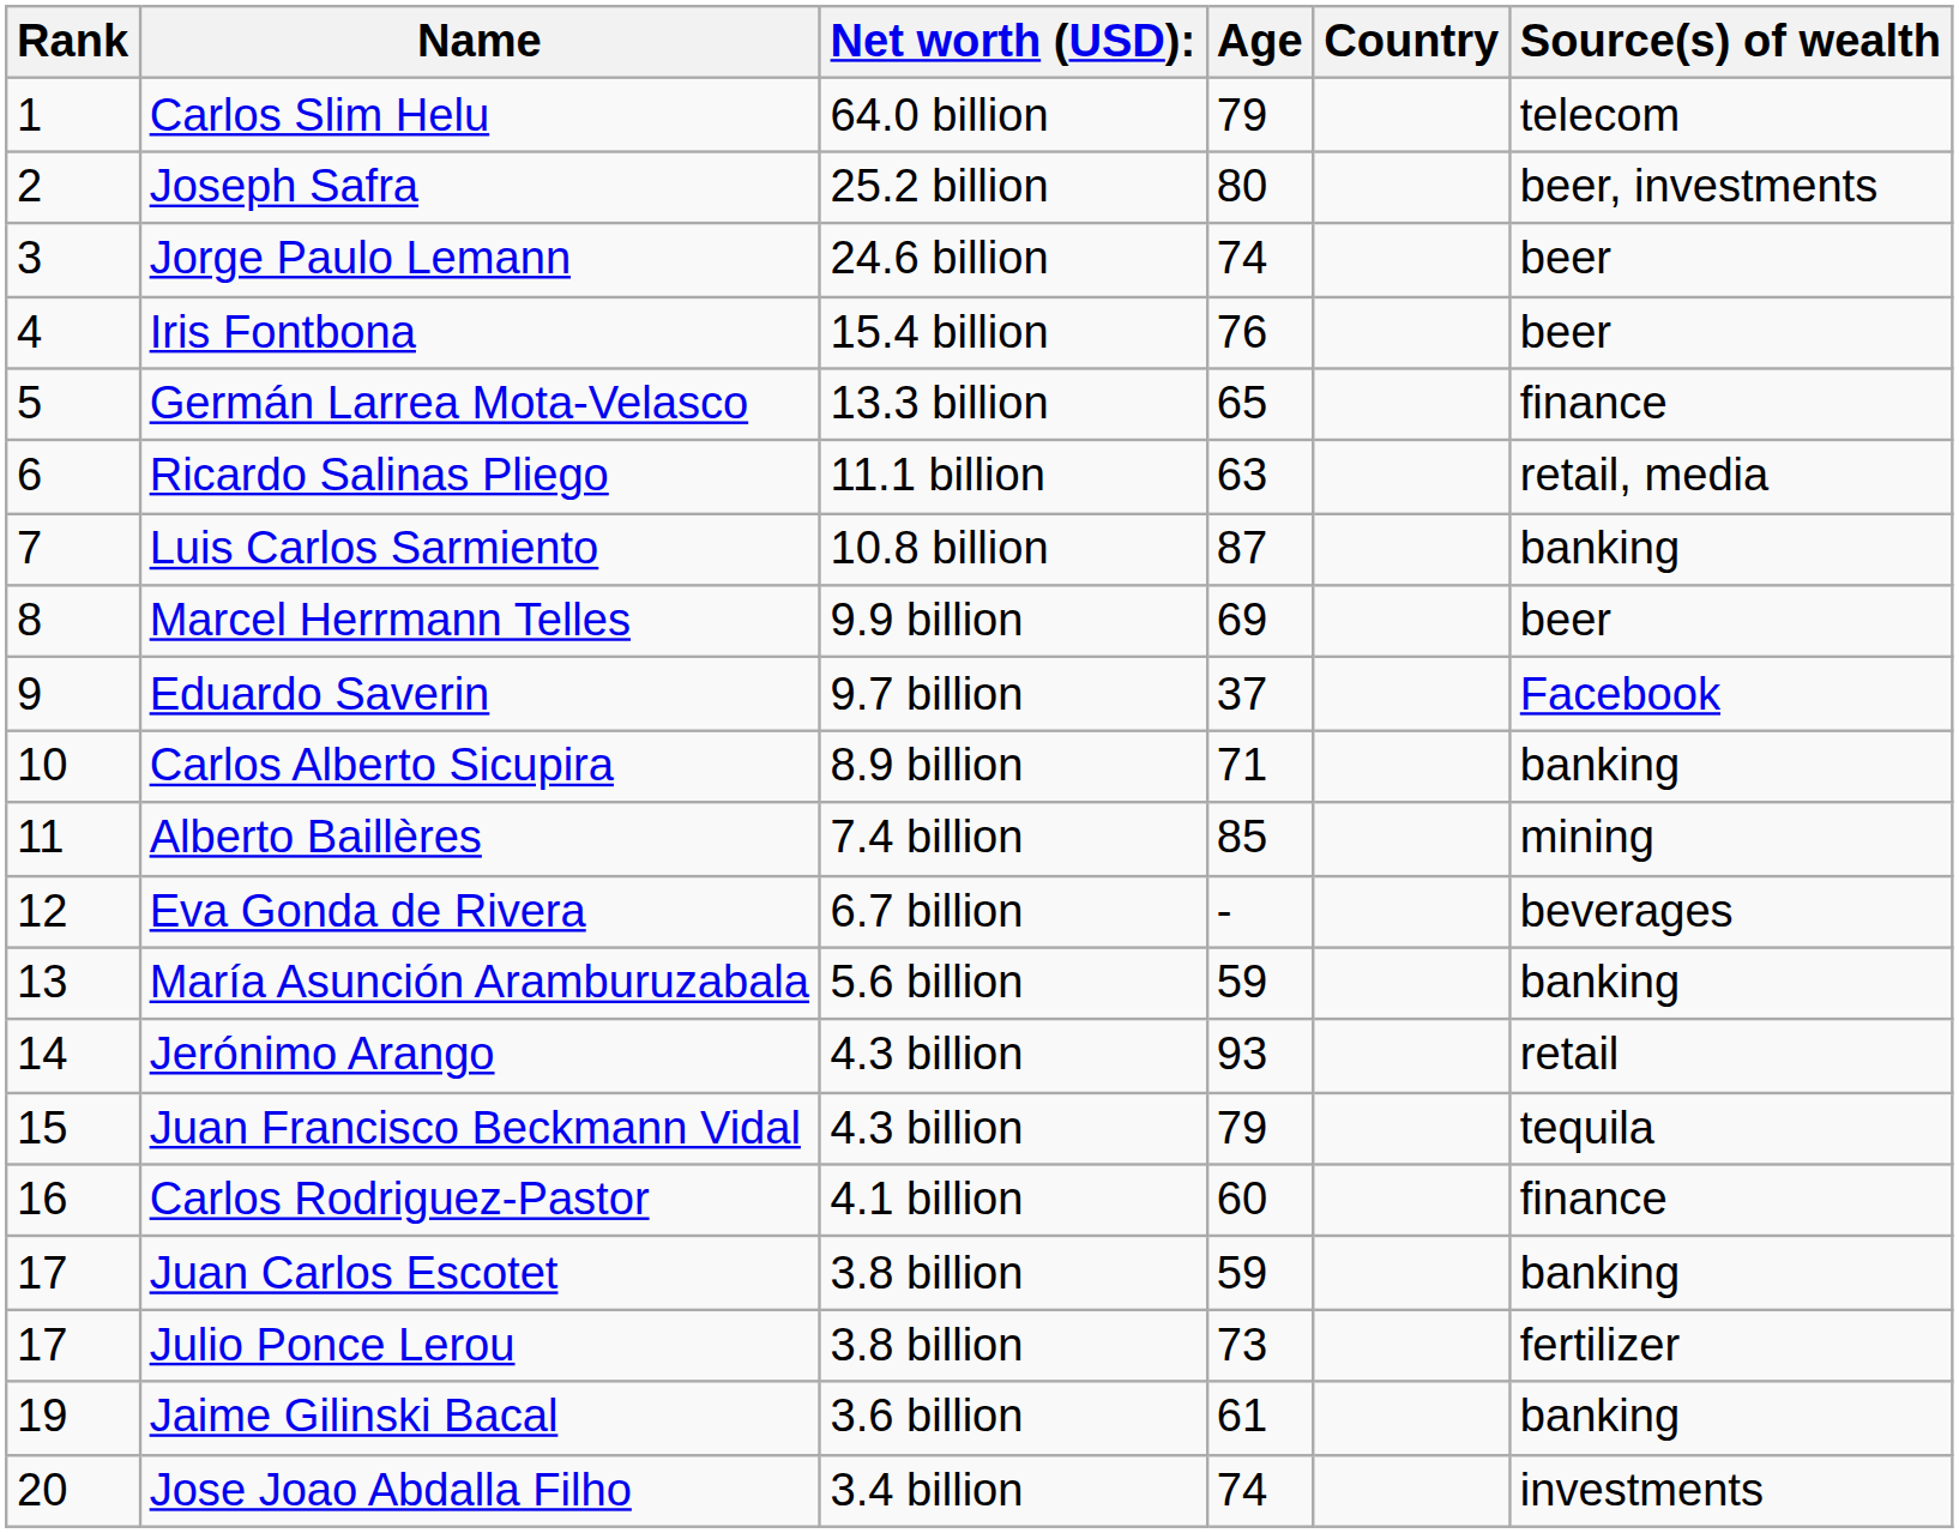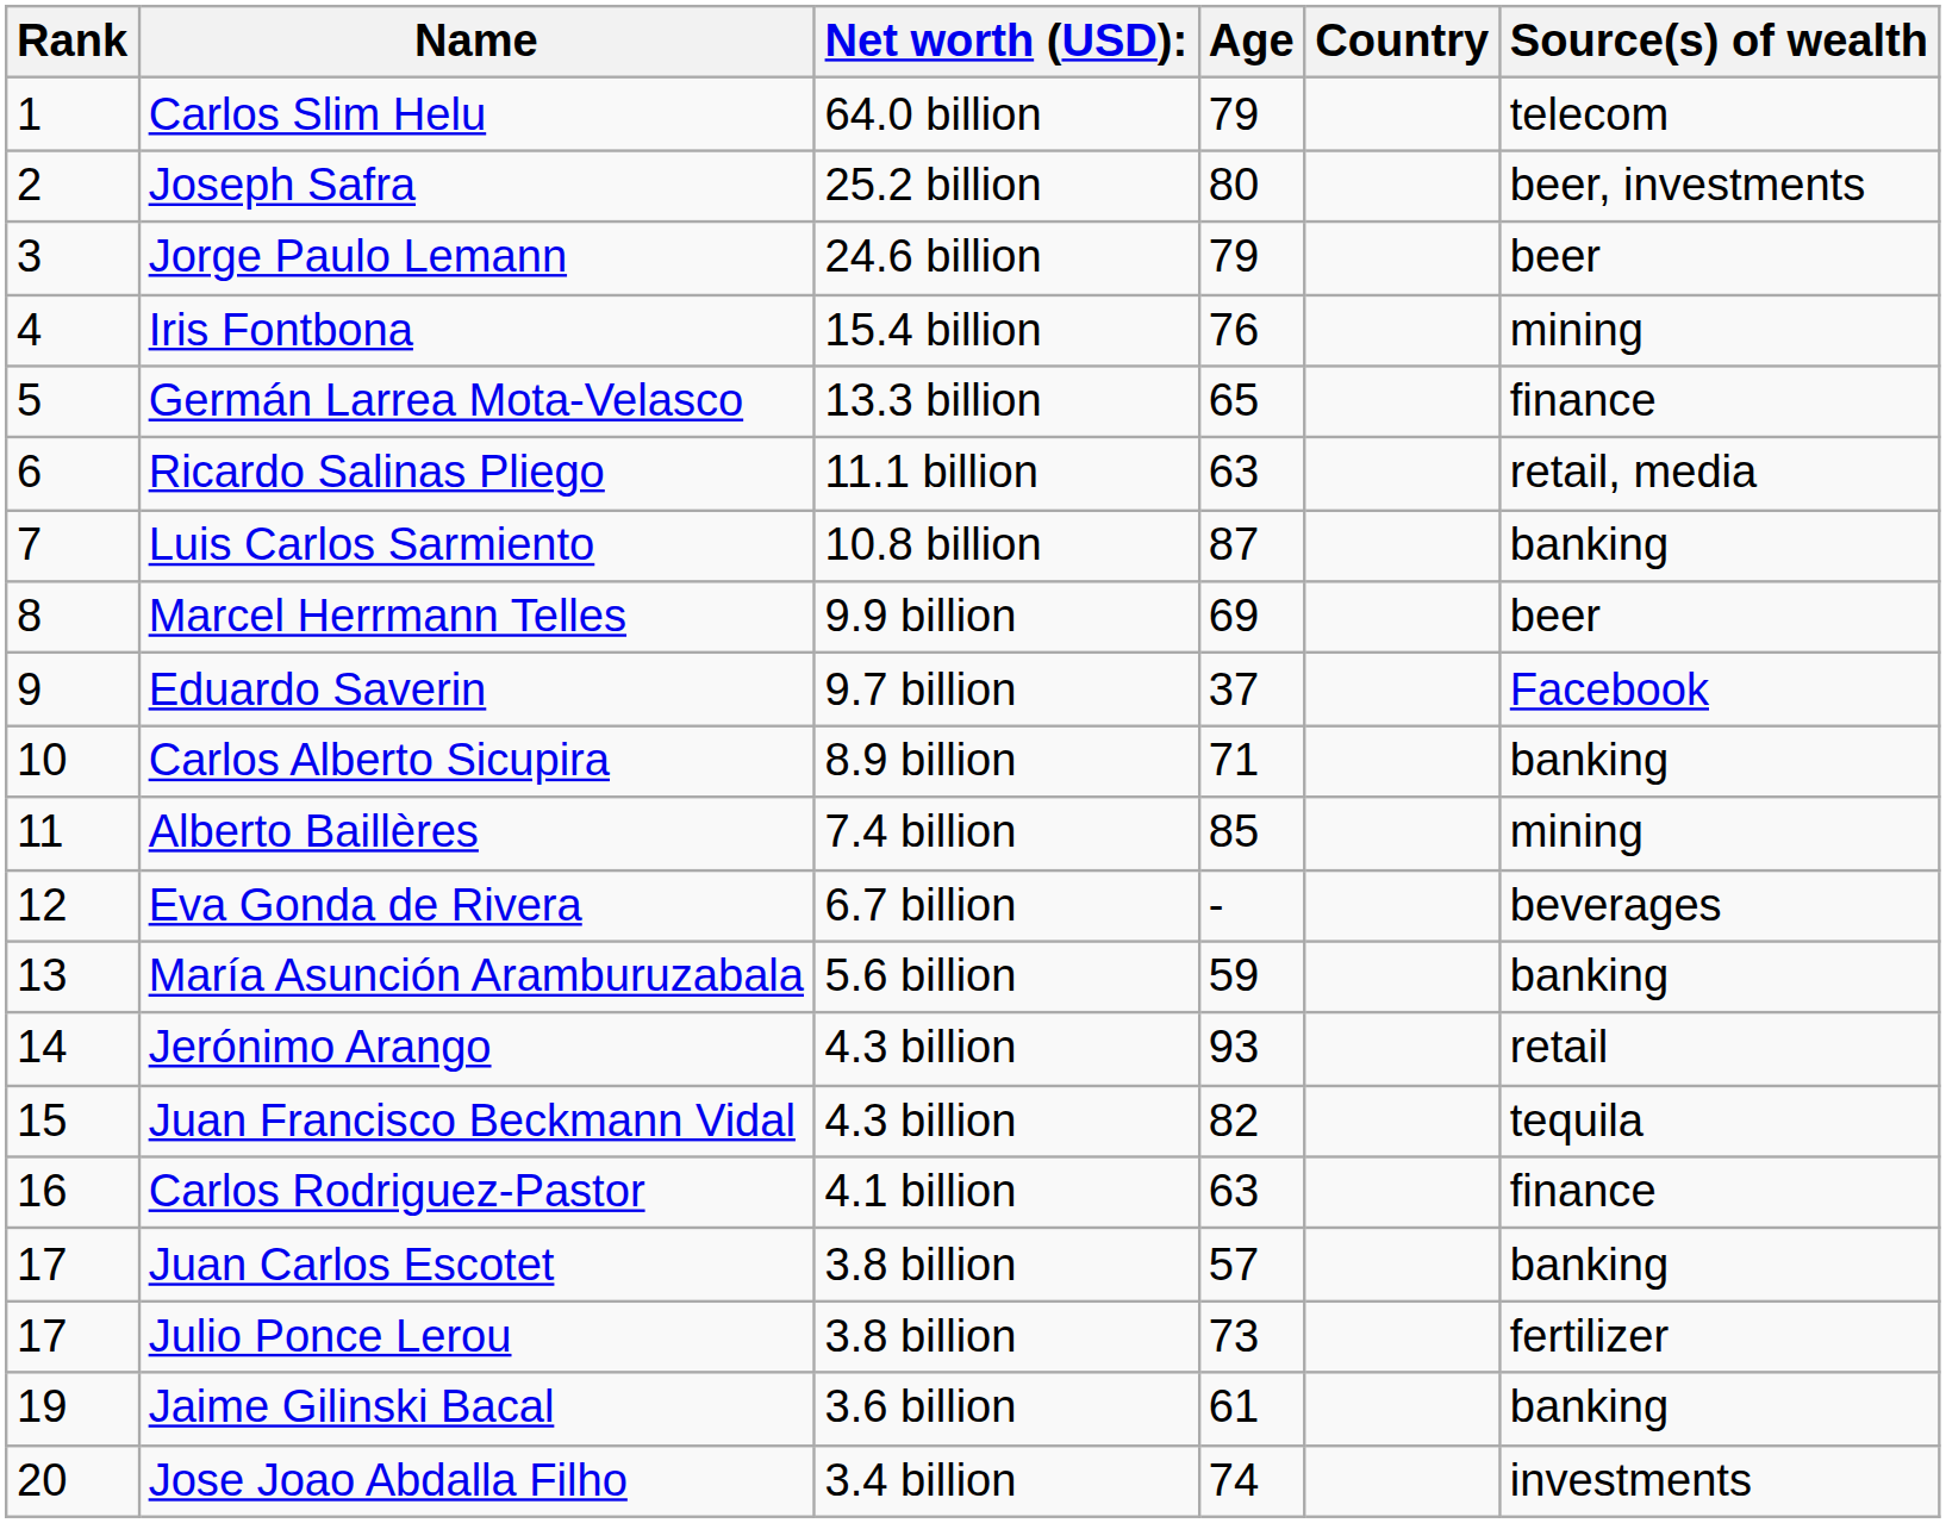Jorge Paulo Lemann | Age: 74 -> 79
Iris Fontbona | Source(s) of wealth: beer -> mining
Juan Francisco Beckmann Vidal | Age: 79 -> 82
Carlos Rodriguez-Pastor | Age: 60 -> 63
Juan Carlos Escotet | Age: 59 -> 57
